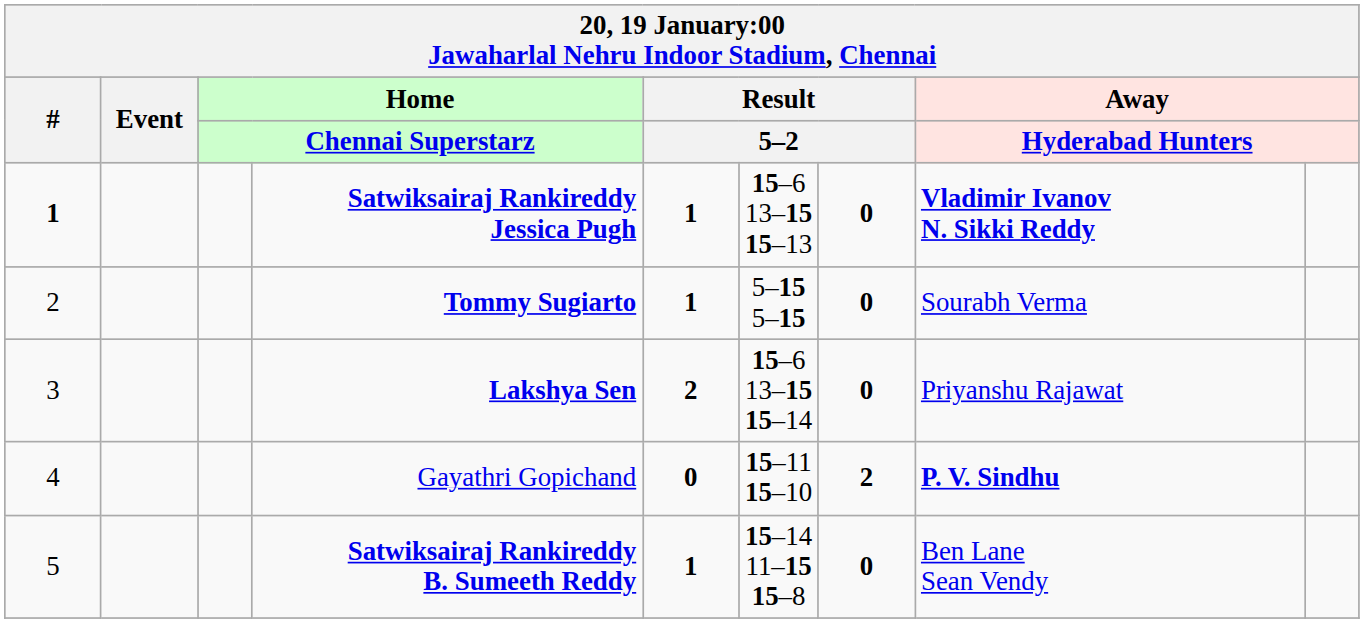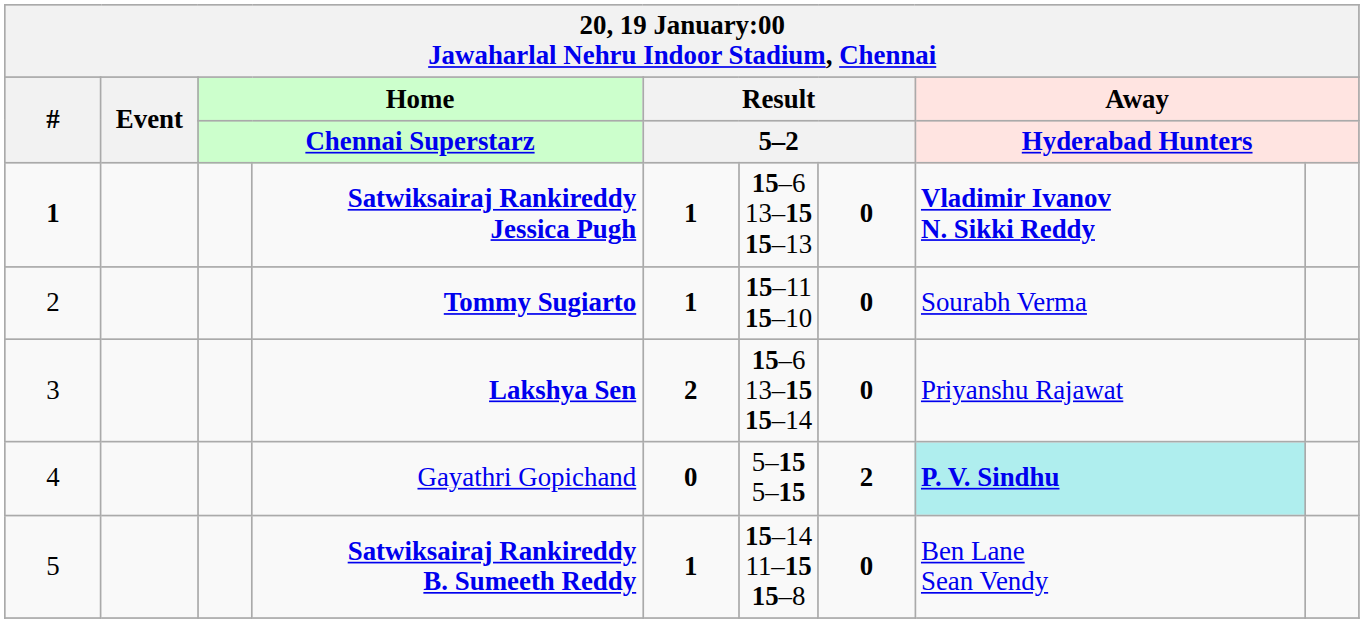Tommy Sugiarto | column 6: 5–15 5–15 -> 15–11 15–10
Gayathri Gopichand | column 6: 15–11 15–10 -> 5–15 5–15
Gayathri Gopichand | column 8: no background -> paleturquoise background
